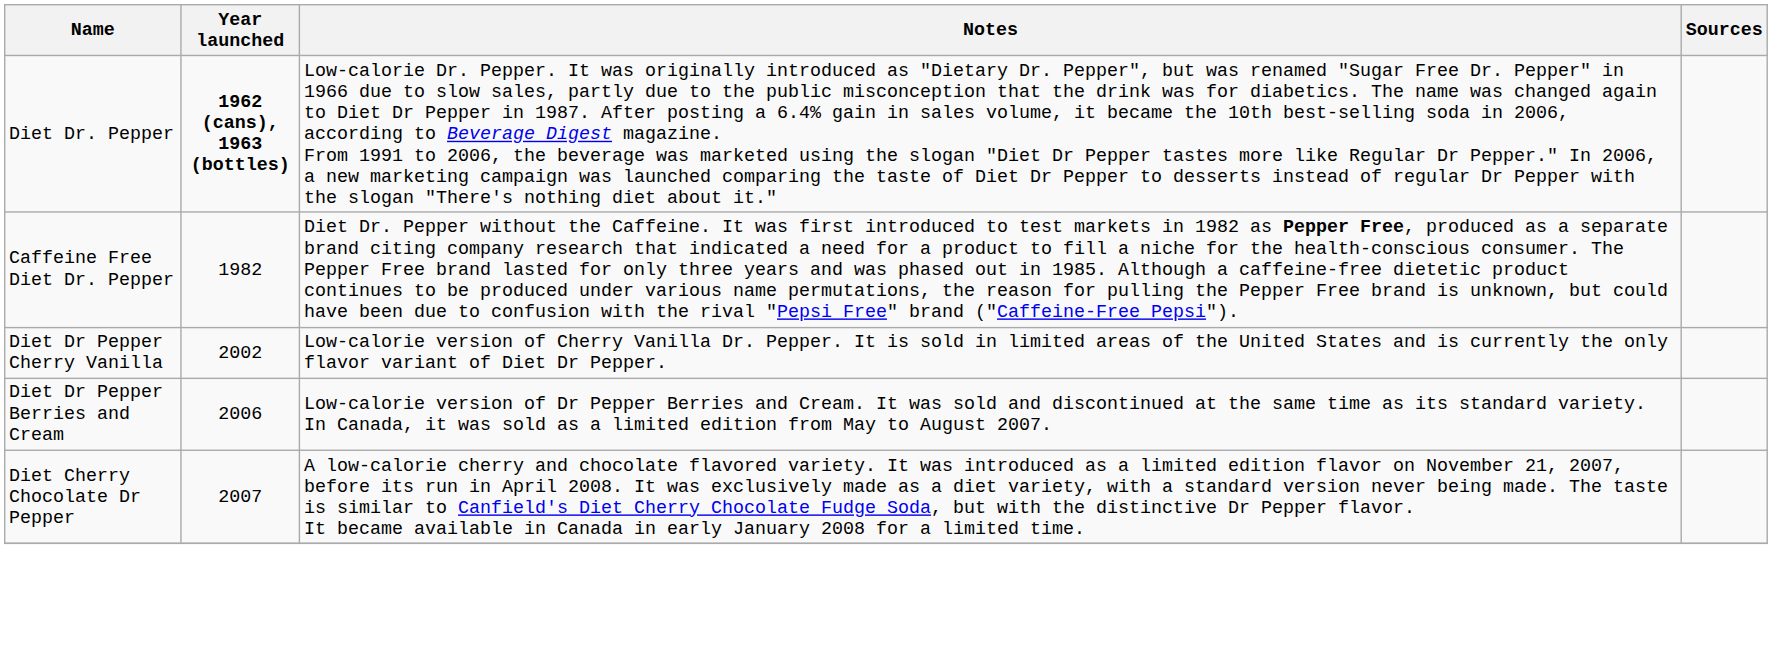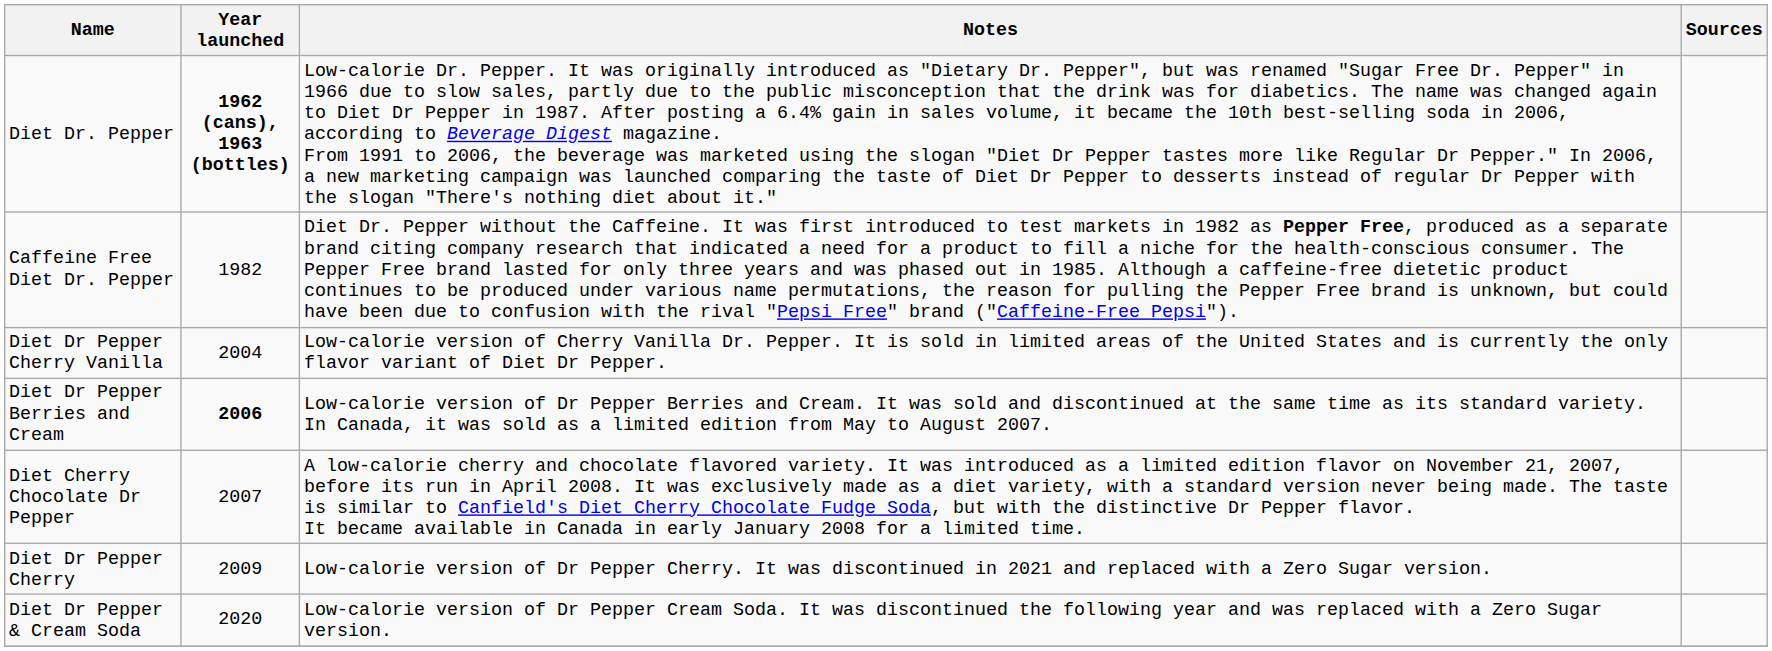Diet Dr Pepper Cherry Vanilla | Year launched: 2002 -> 2004
Diet Dr Pepper Berries and Cream | Year launched: normal -> bold
+ row: Diet Dr Pepper Cherry | 2009 | Low-calorie version of Dr Pepper Cherry. It was discontinued in 2021 and replaced with a Zero Sugar version.
+ row: Diet Dr Pepper & Cream Soda | 2020 | Low-calorie version of Dr Pepper Cream Soda. It was discontinued the following year and was replaced with a Zero Sugar version.
